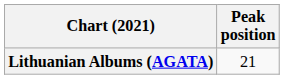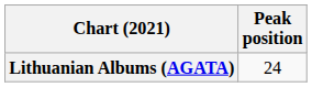Lithuanian Albums (AGATA) | Peak position: 21 -> 24
